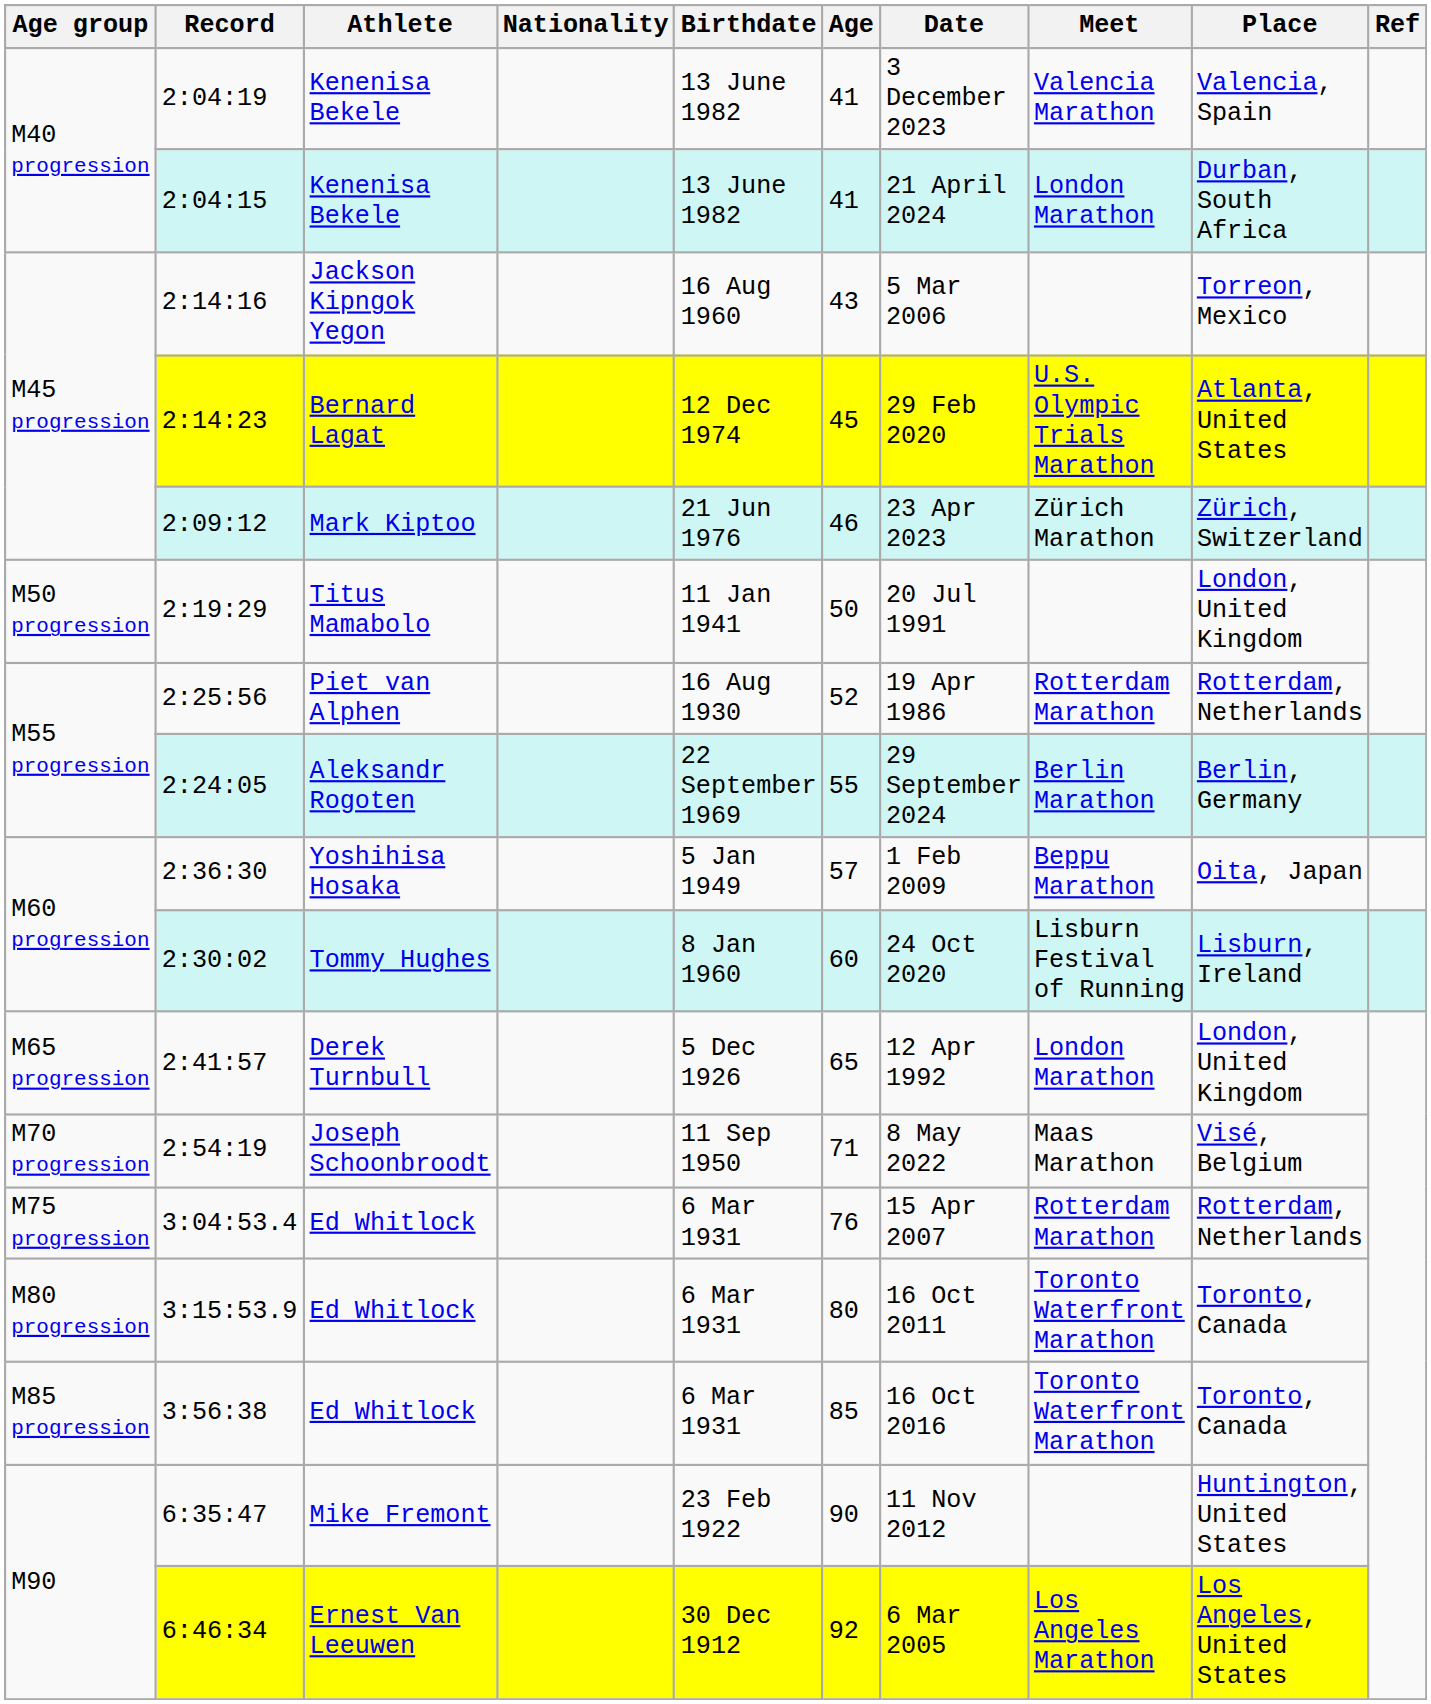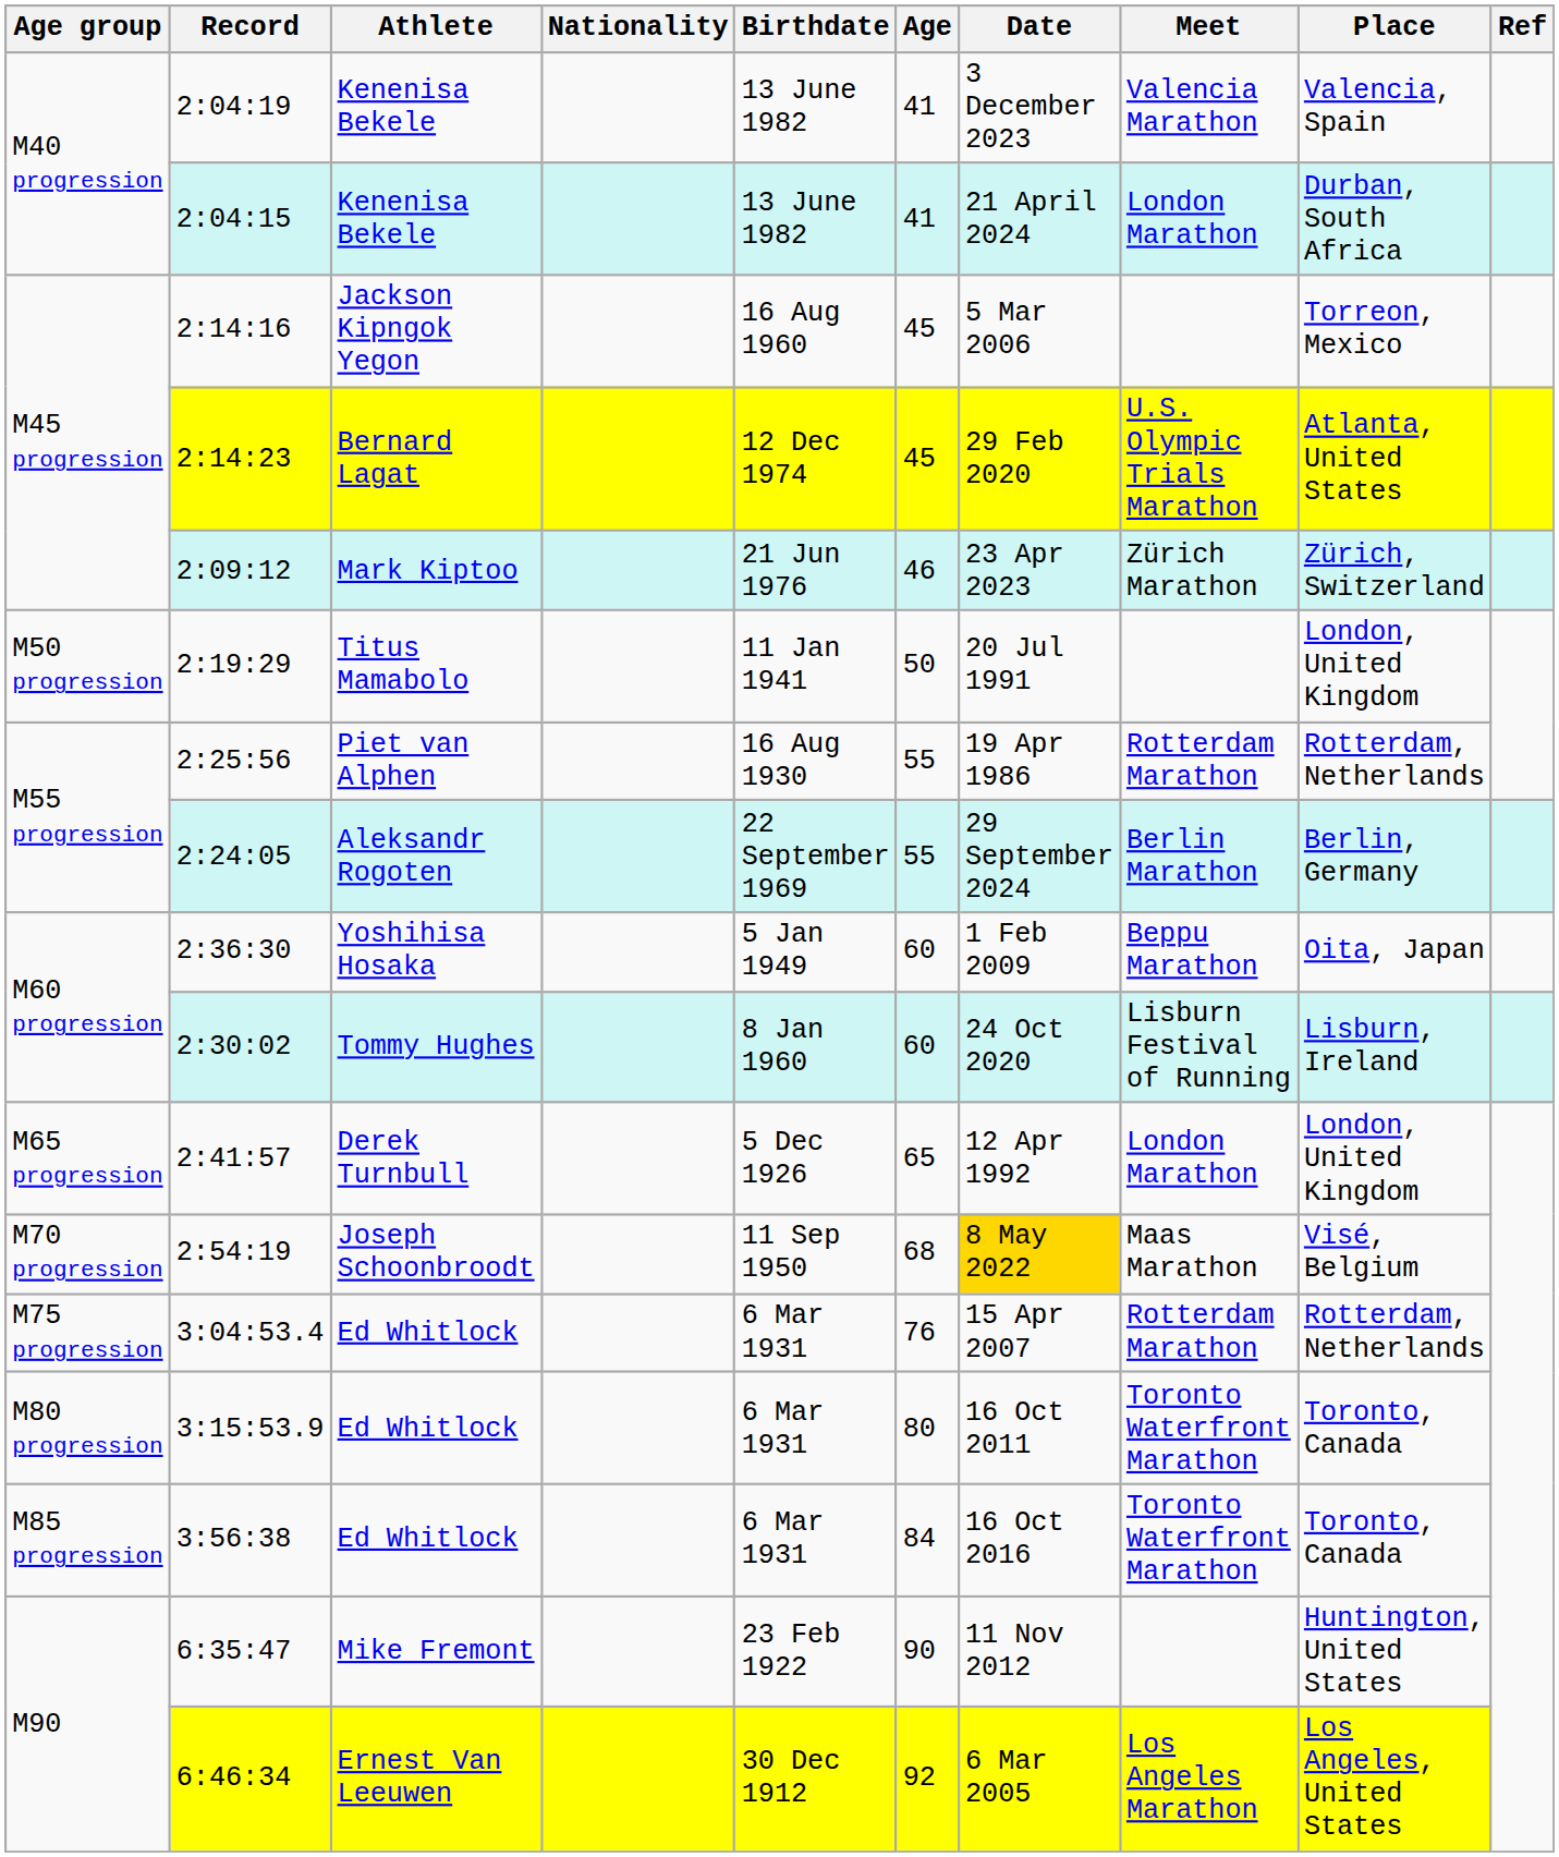2:14:16 | Age: 43 -> 45
2:25:56 | Age: 52 -> 55
2:36:30 | Age: 57 -> 60
2:54:19 | Age: 71 -> 68
2:54:19 | Date: no background -> gold background
3:56:38 | Age: 85 -> 84
